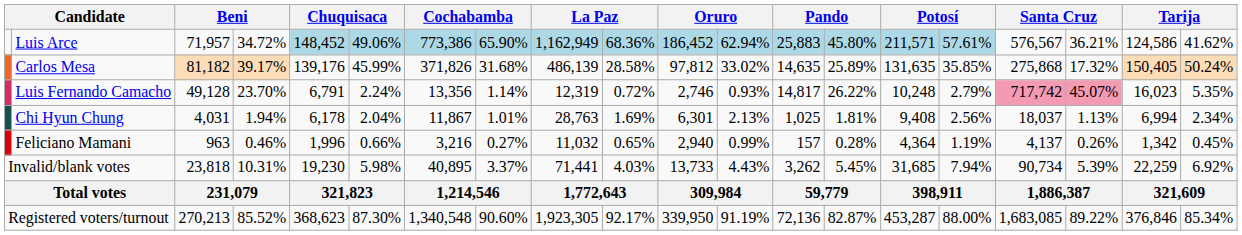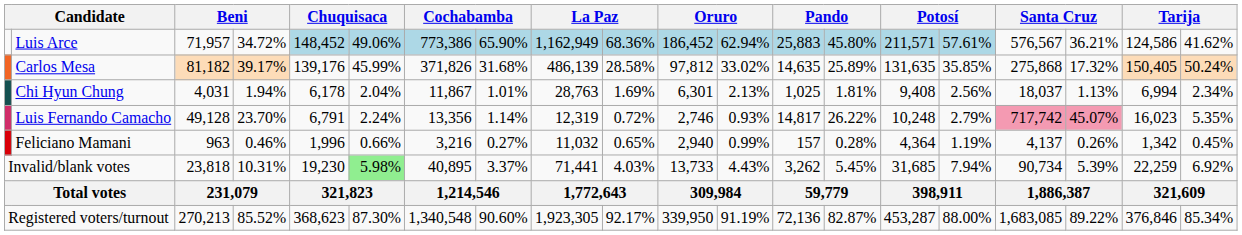rows swapped: Luis Fernando Camacho <-> Chi Hyun Chung
Invalid/blank votes | column 6: no background -> lightgreen background
